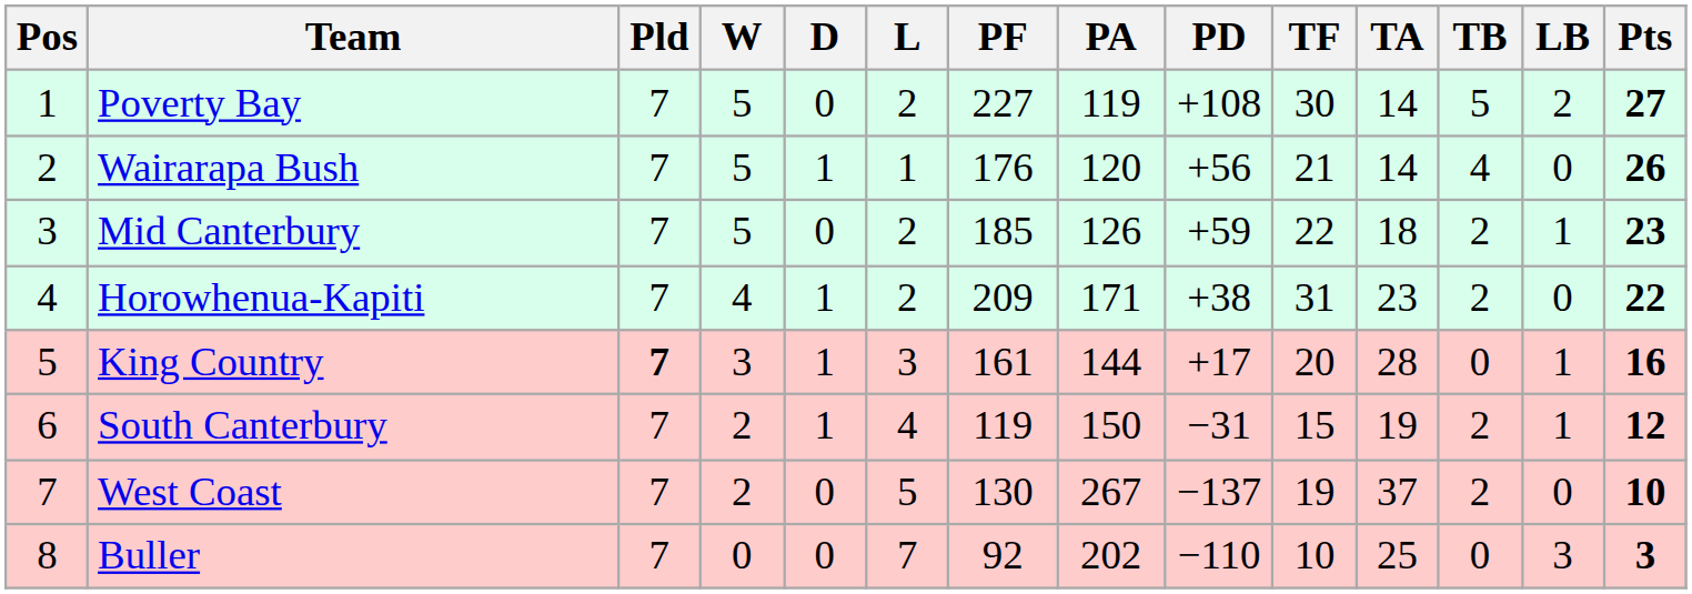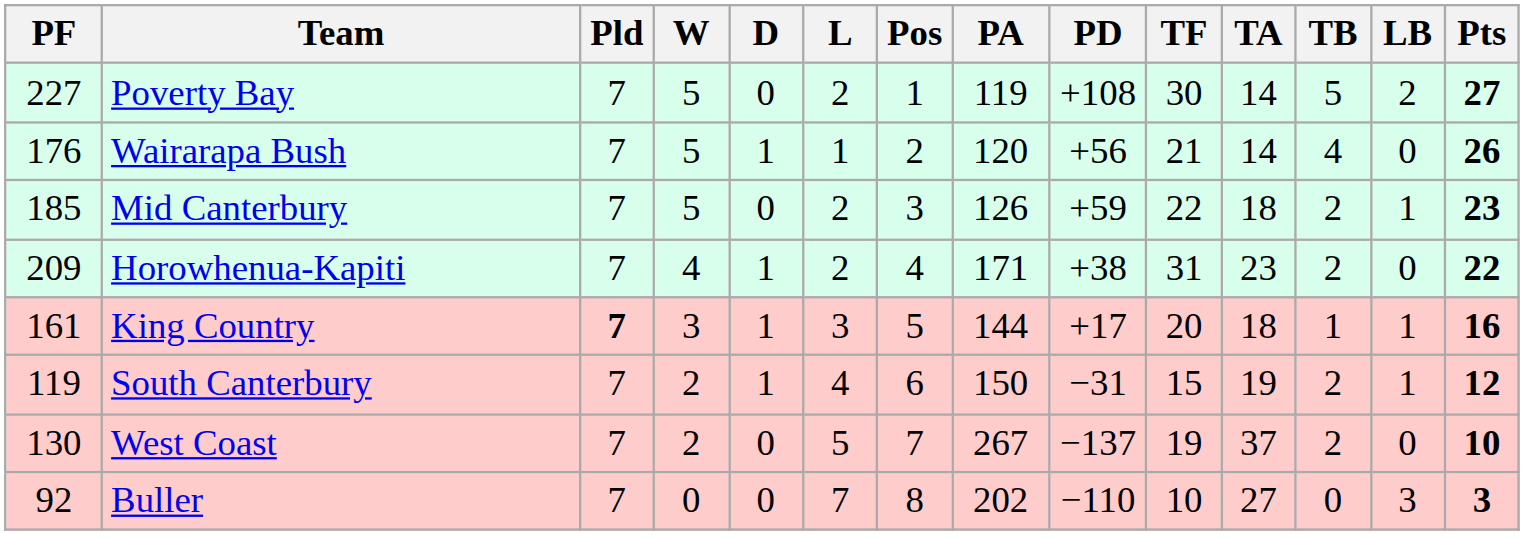columns swapped: Pos <-> PF
King Country | TA: 28 -> 18
King Country | TB: 0 -> 1
Buller | TA: 25 -> 27
